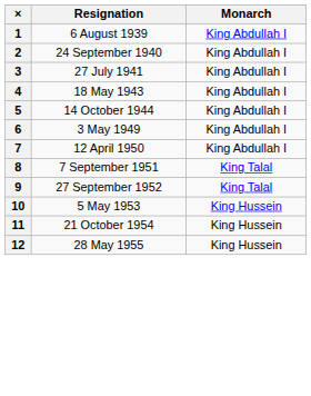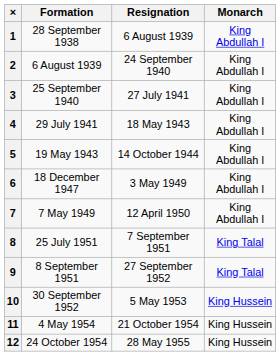+ column: Formation | 28 September 1938 | 6 August 1939 | 25 September 1940 | 29 July 1941 | 19 May 1943 | 18 December 1947 | 7 May 1949 | 25 July 1951 | 8 September 1951 | 30 September 1952 | 4 May 1954 | 24 October 1954
